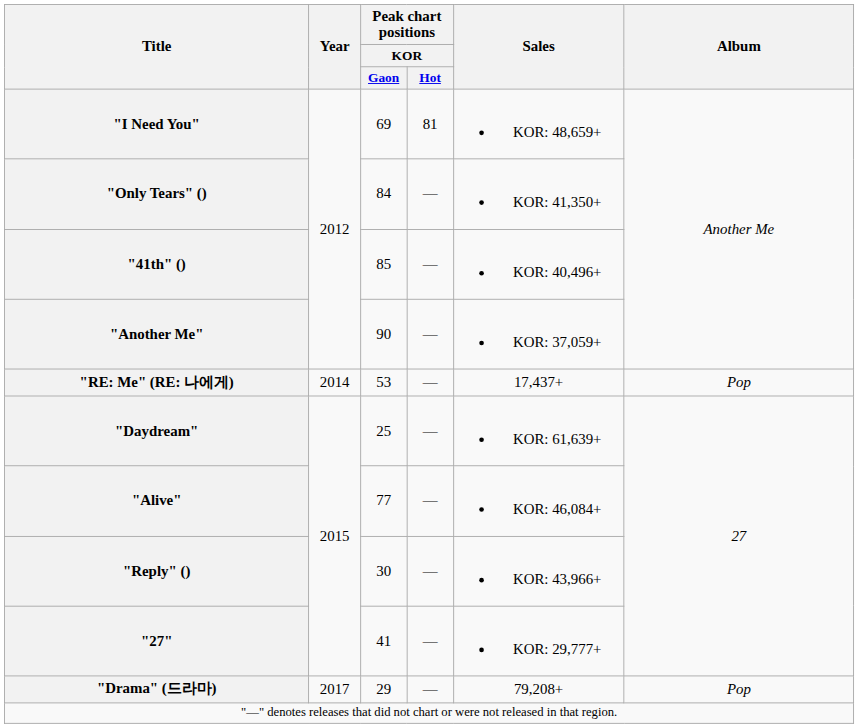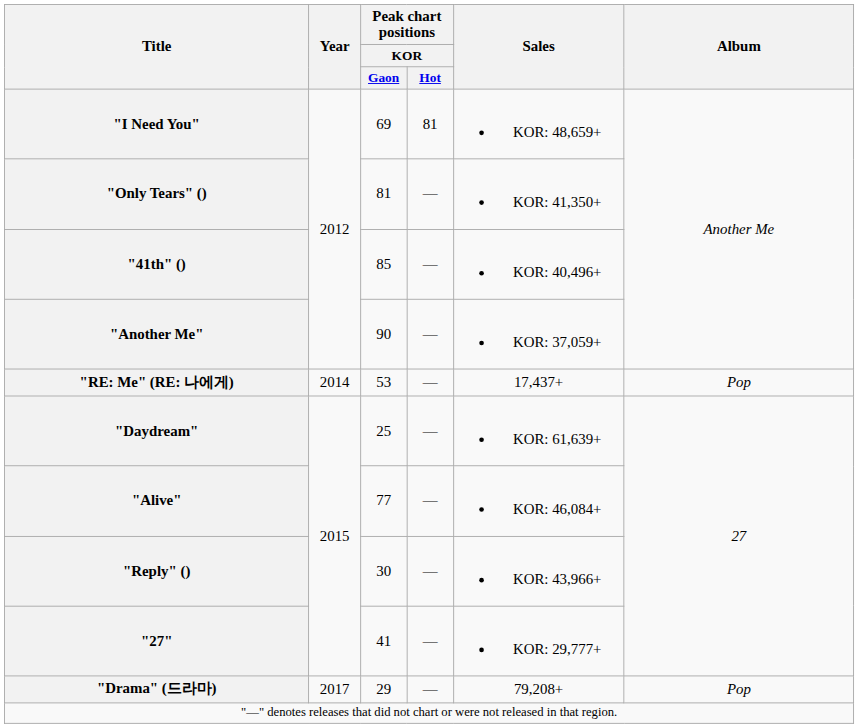"Only Tears" () | Peak chart positions / KOR / Gaon: 84 -> 81
